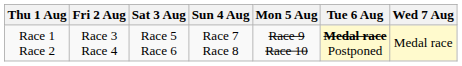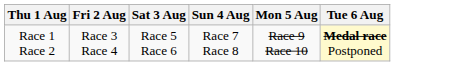- column: Wed 7 Aug | Medal race
